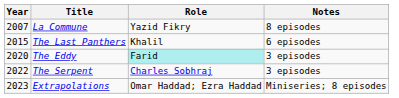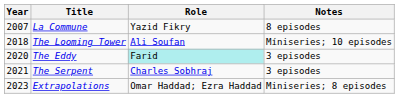- row: 2015 | The Last Panthers | Khalil | 6 episodes
+ row: 2018 | The Looming Tower | Ali Soufan | Míniseries; 10 episodes
The Serpent | Year: 2022 -> 2021
